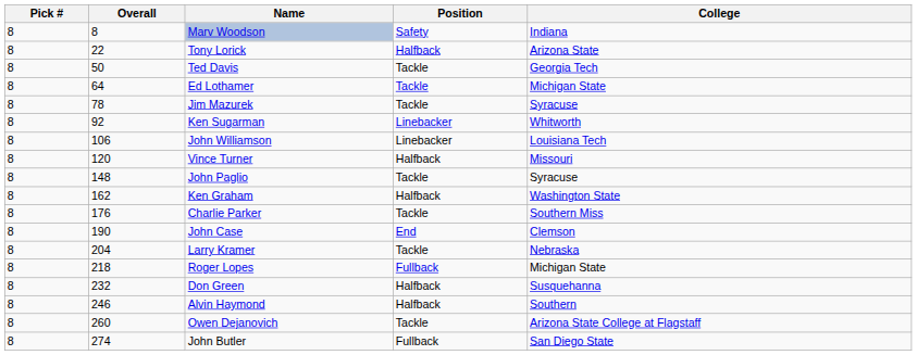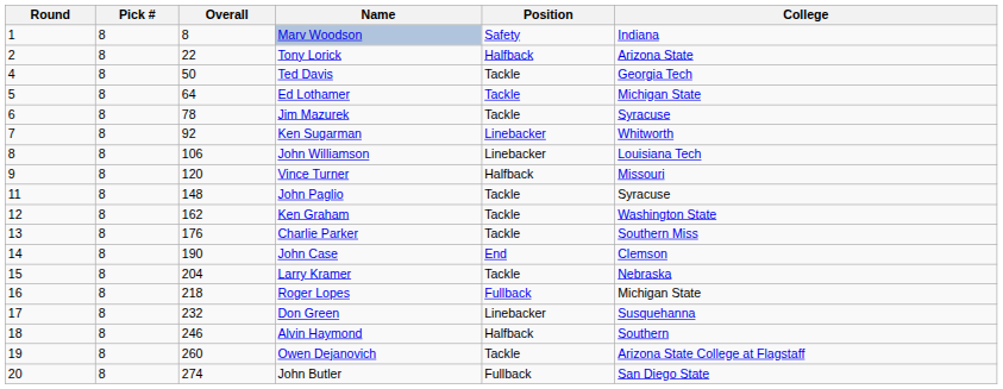+ column: Round | 1 | 2 | 4 | 5 | 6 | 7 | 8 | 9 | 11 | 12 | 13 | 14 | 15 | 16 | 17 | 18 | 19 | 20
Ken Graham | Position: Halfback -> Tackle
Don Green | Position: Halfback -> Linebacker
